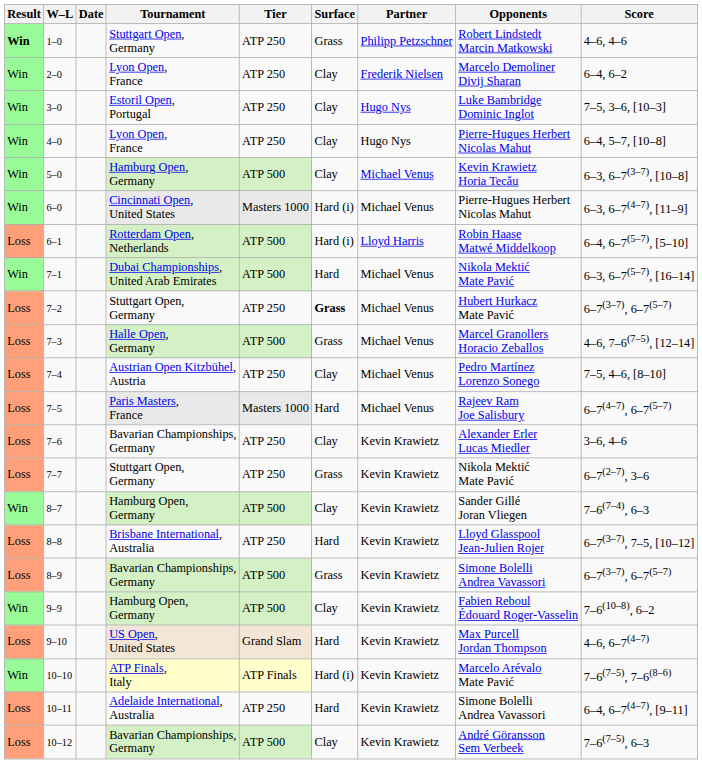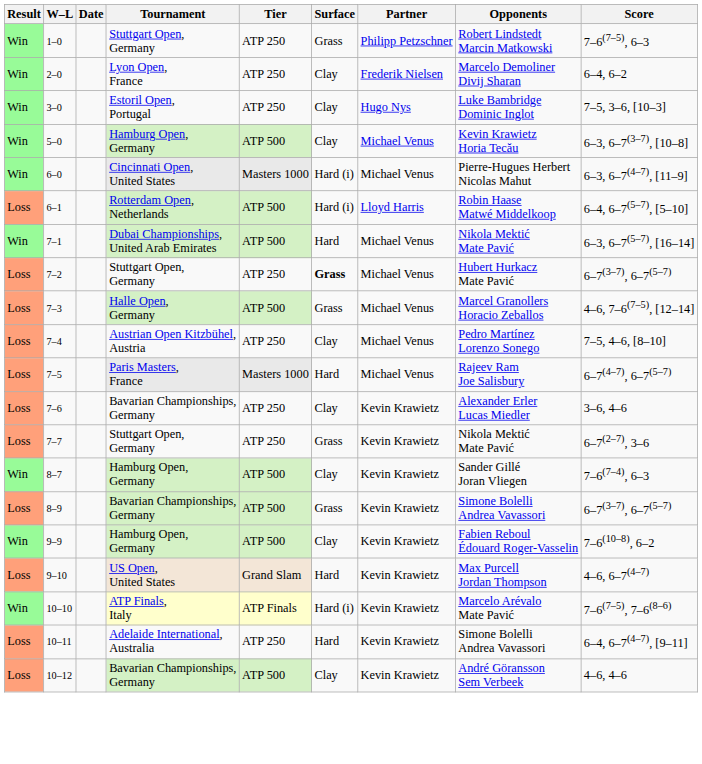1–0 | Result: bold -> normal
1–0 | Score: 4–6, 4–6 -> 7–6(7–5), 6–3
- row: Win | 4–0 | Lyon Open, France | ATP 250 | Clay | Hugo Nys | Pierre-Hugues Herbert Nicolas Mahut | 6–4, 5–7, [10–8]
- row: Loss | 8–8 | Brisbane International, Australia | ATP 250 | Hard | Kevin Krawietz | Lloyd Glasspool Jean-Julien Rojer | 6–7(3–7), 7–5, [10–12]
10–12 | Score: 7–6(7–5), 6–3 -> 4–6, 4–6
